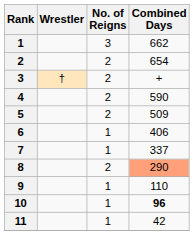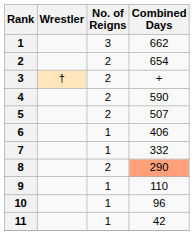5 | Combined Days: 509 -> 507
7 | Combined Days: 337 -> 332
10 | Combined Days: bold -> normal
